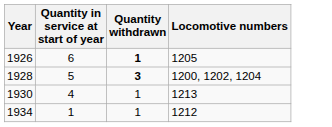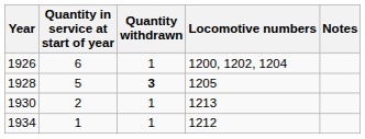+ column: Notes
1926 | Quantity withdrawn: bold -> normal
1926 | Locomotive numbers: 1205 -> 1200, 1202, 1204
1928 | Locomotive numbers: 1200, 1202, 1204 -> 1205
1930 | Quantity in service at start of year: 4 -> 2
